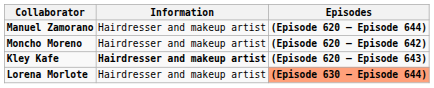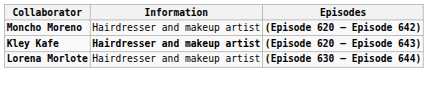- row: Manuel Zamorano | Hairdresser and makeup artist | (Episode 620 – Episode 644)
Lorena Morlote | Episodes: lightsalmon background -> no background
